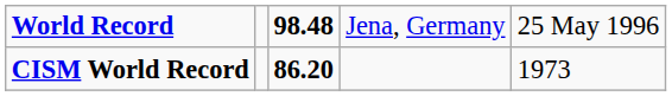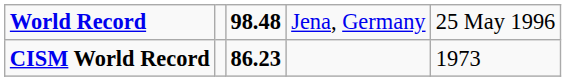CISM World Record | column 3: 86.20 -> 86.23
